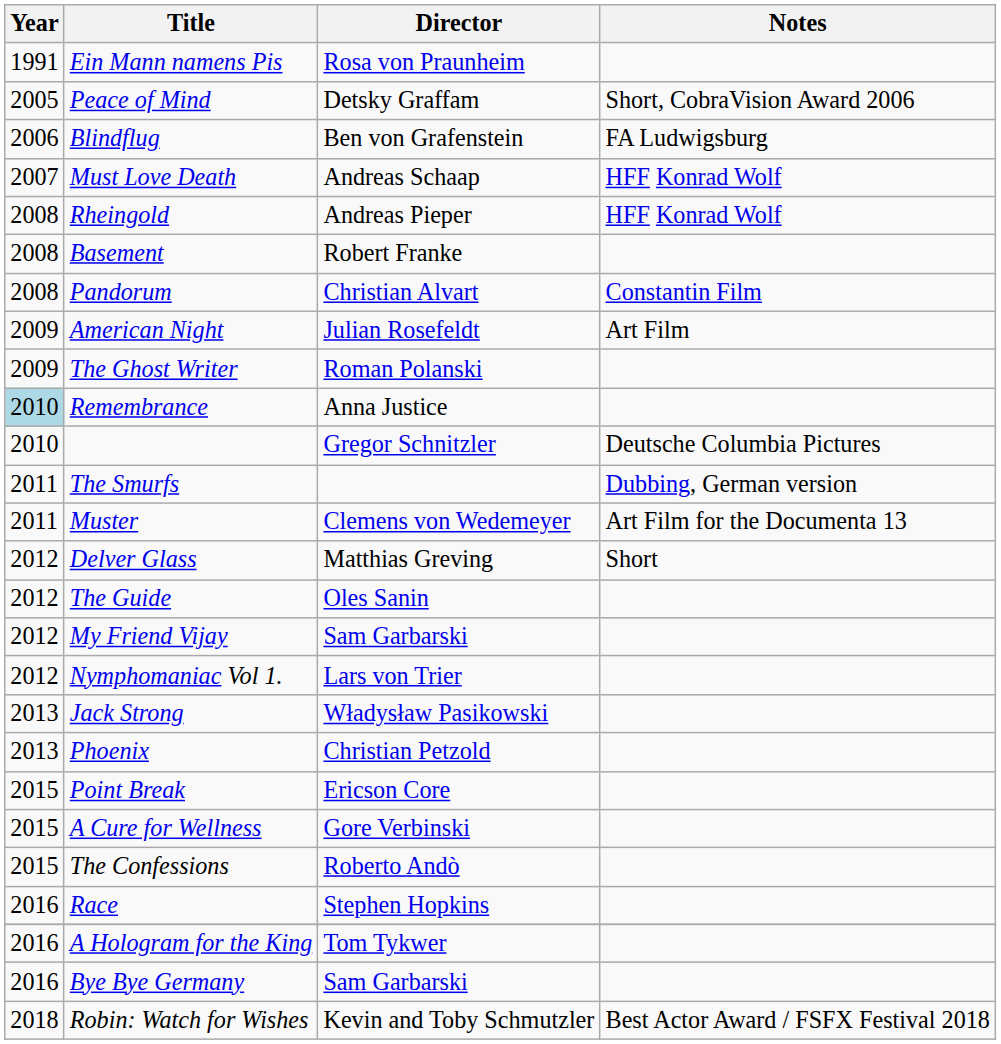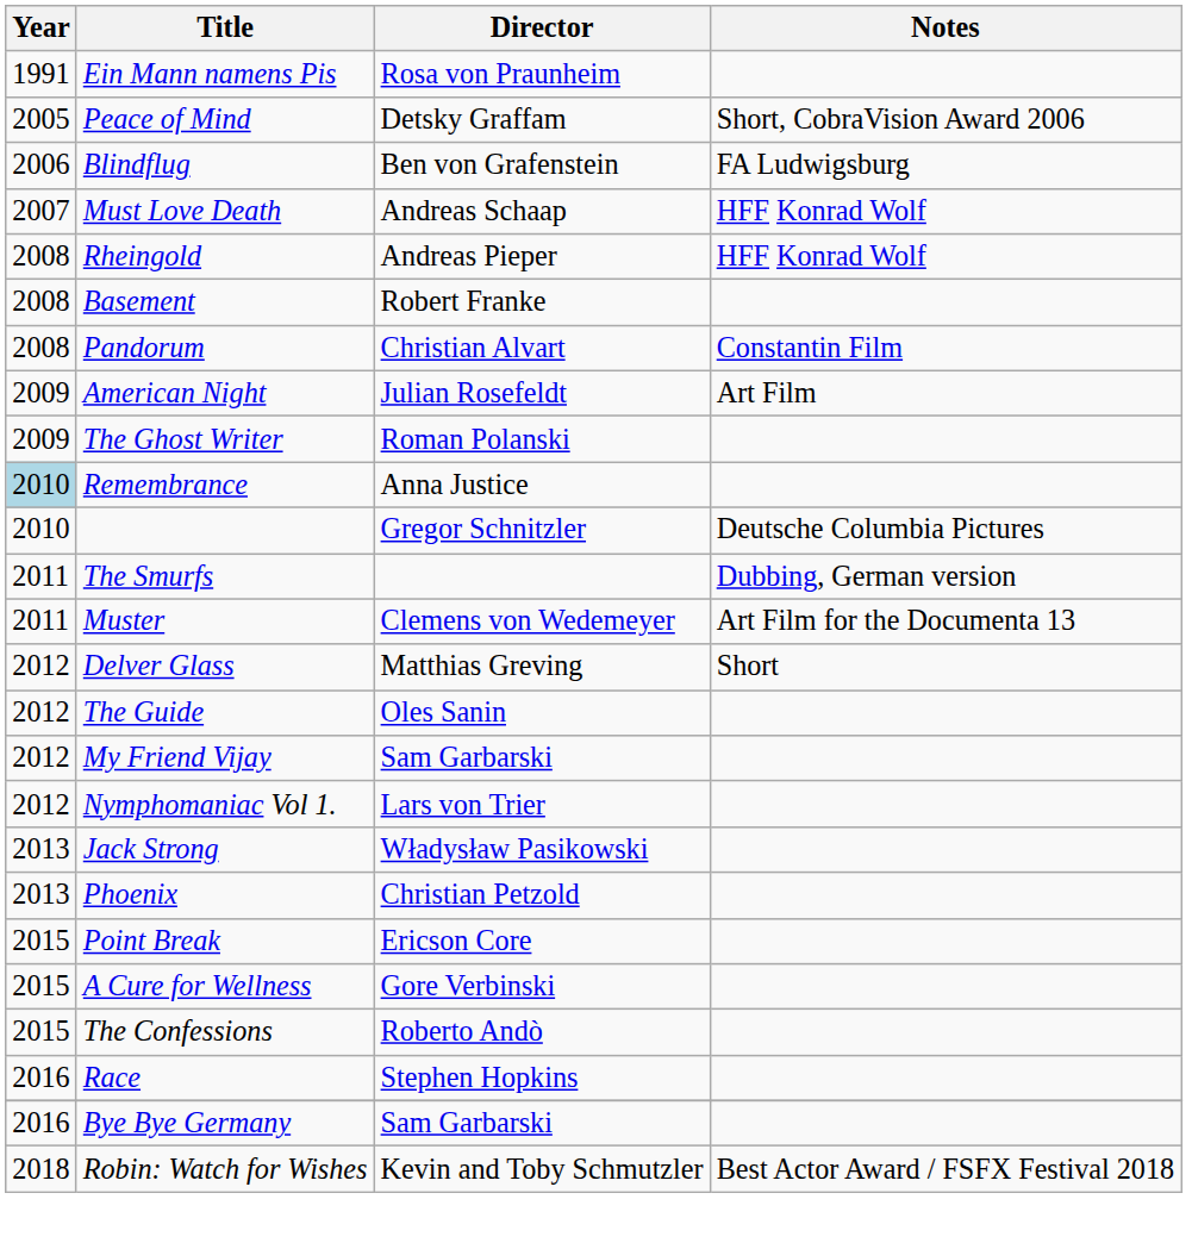- row: 2016 | A Hologram for the King | Tom Tykwer
